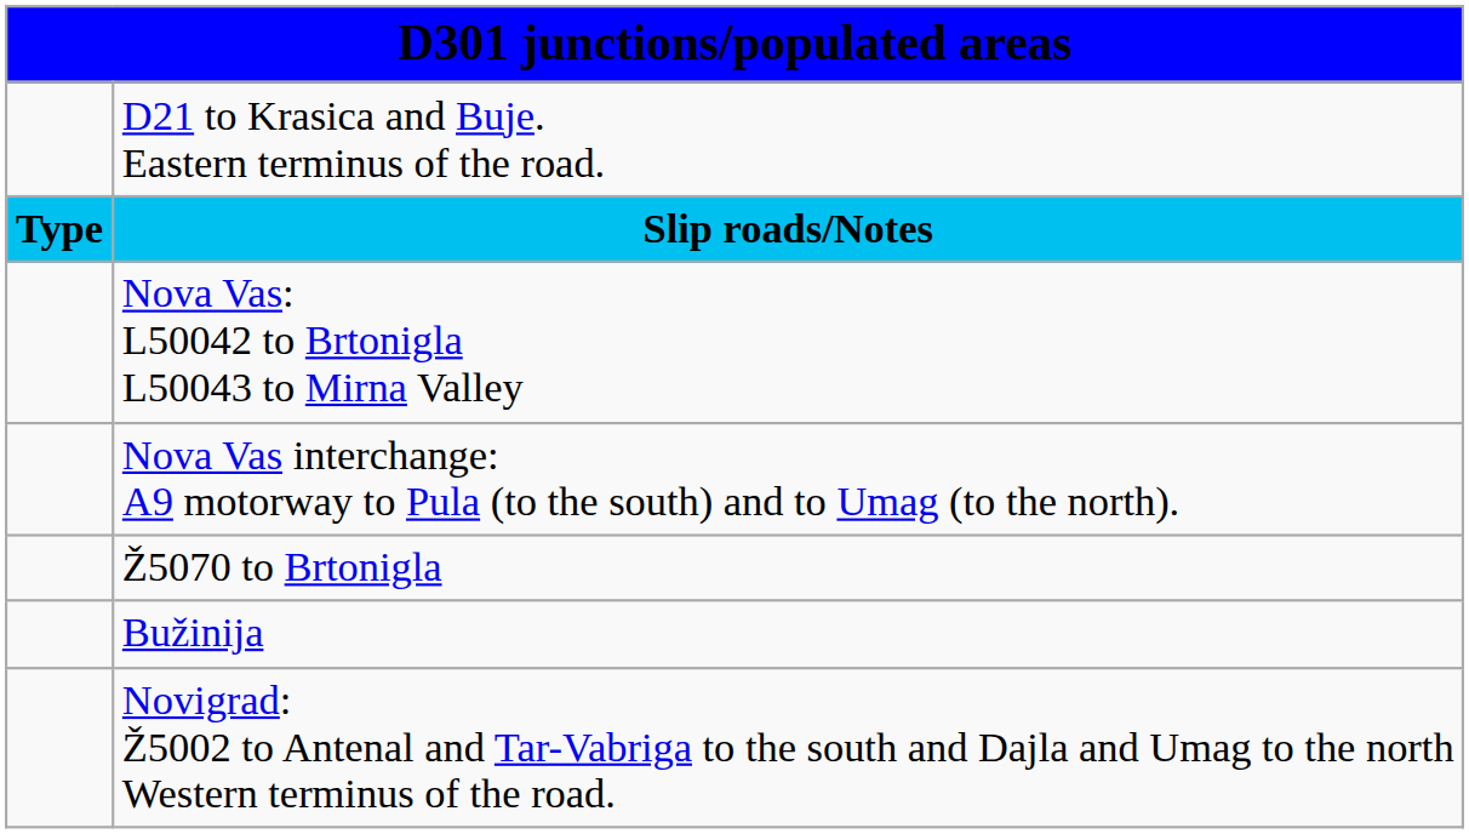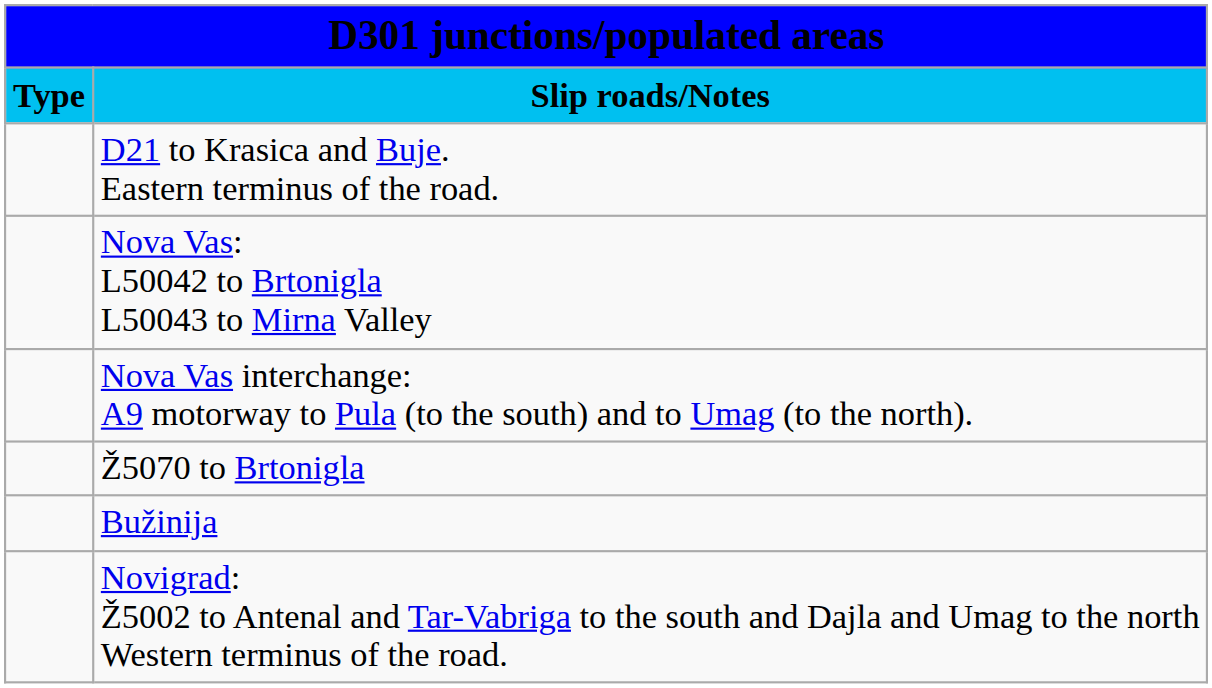rows swapped: Slip roads/Notes <-> D21 to Krasica and Buje. Eastern terminus of the road.
